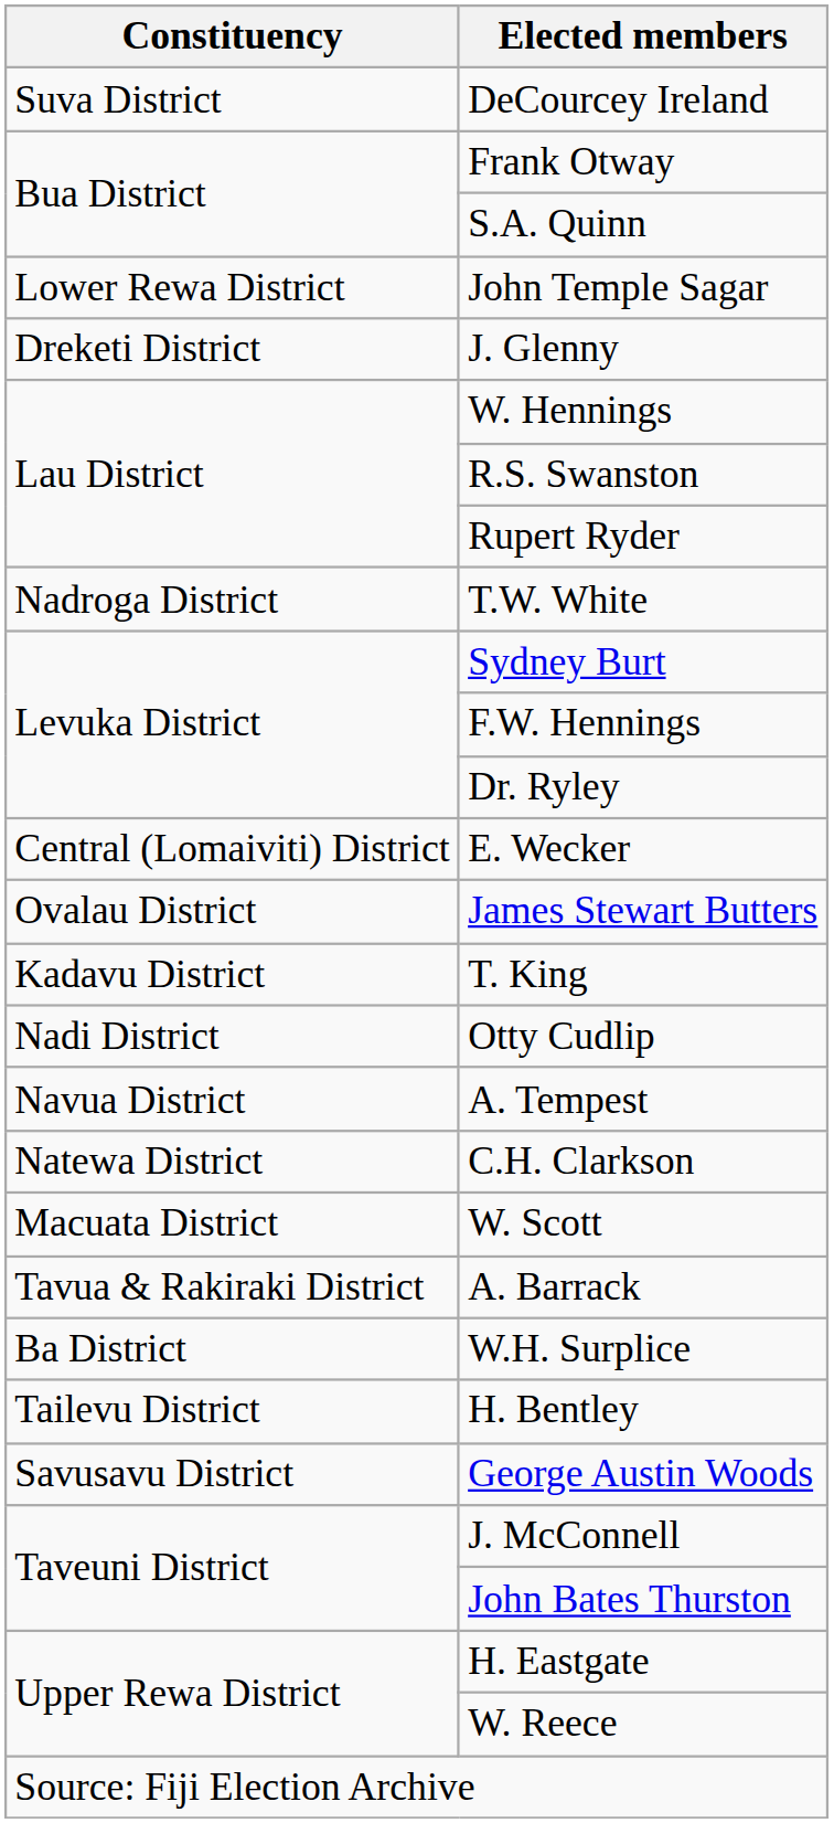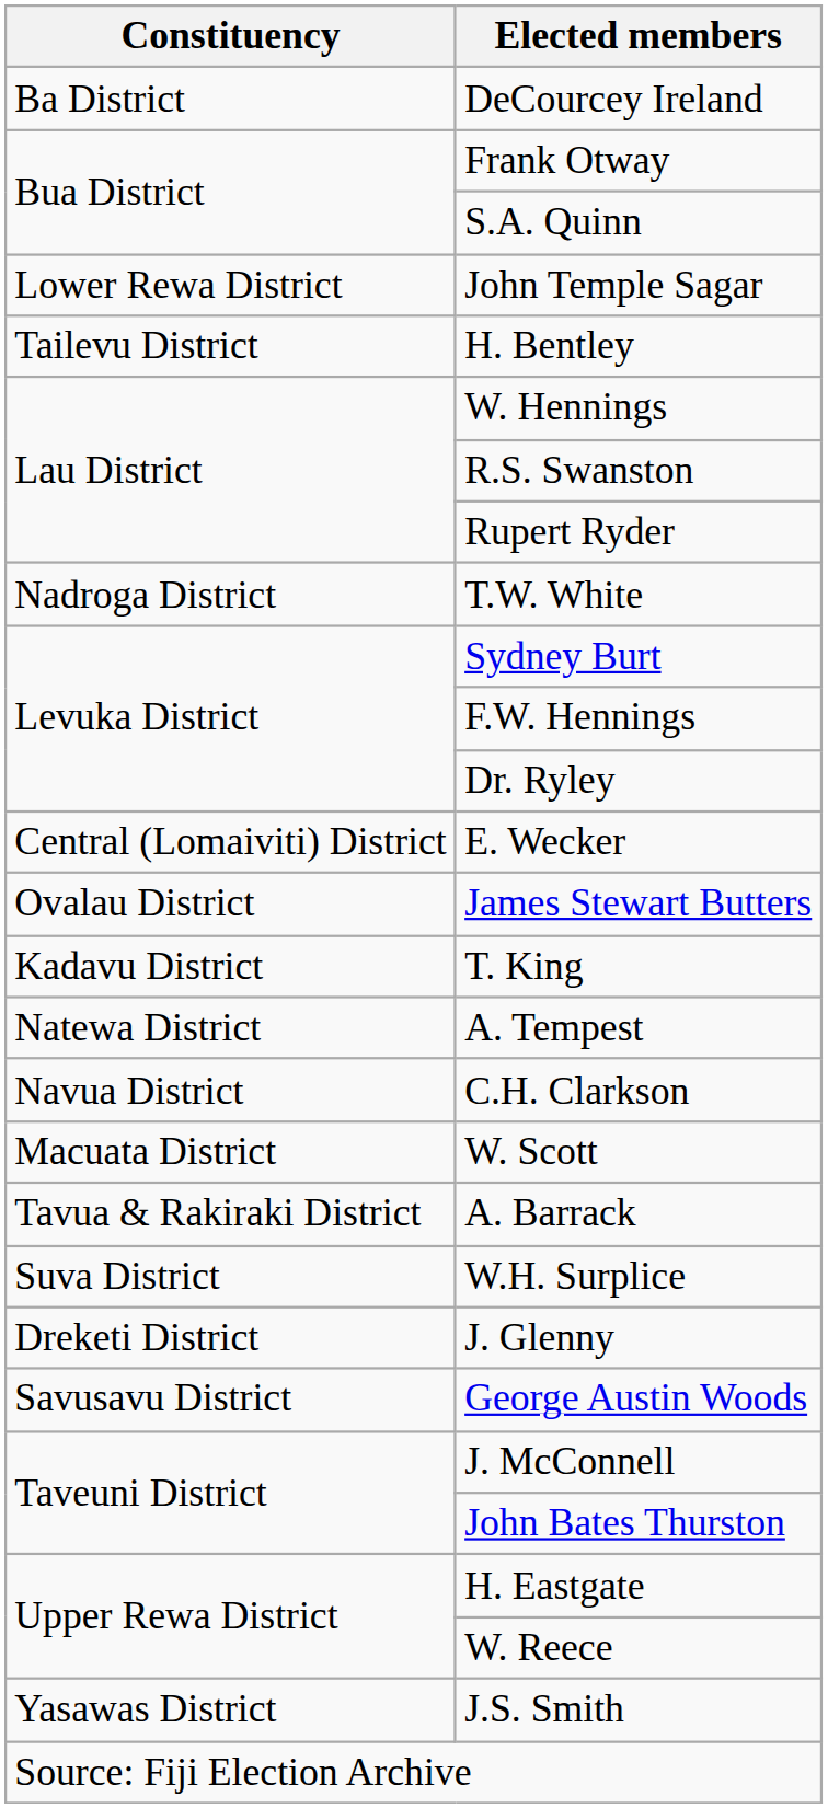DeCourcey Ireland | Constituency: Suva District -> Ba District
rows swapped: J. Glenny <-> H. Bentley
- row: Nadi District | Otty Cudlip
A. Tempest | Constituency: Navua District -> Natewa District
C.H. Clarkson | Constituency: Natewa District -> Navua District
W.H. Surplice | Constituency: Ba District -> Suva District
+ row: Yasawas District | J.S. Smith
